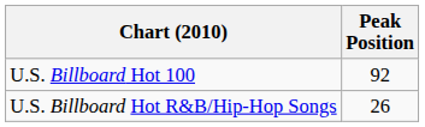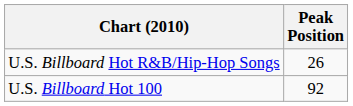rows swapped: U.S. Billboard Hot 100 <-> U.S. Billboard Hot R&B/Hip-Hop Songs
